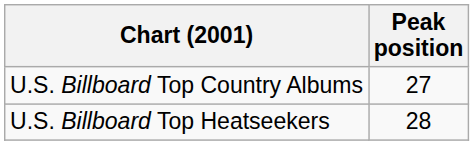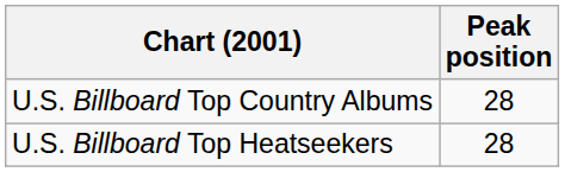U.S. Billboard Top Country Albums | Peak position: 27 -> 28
